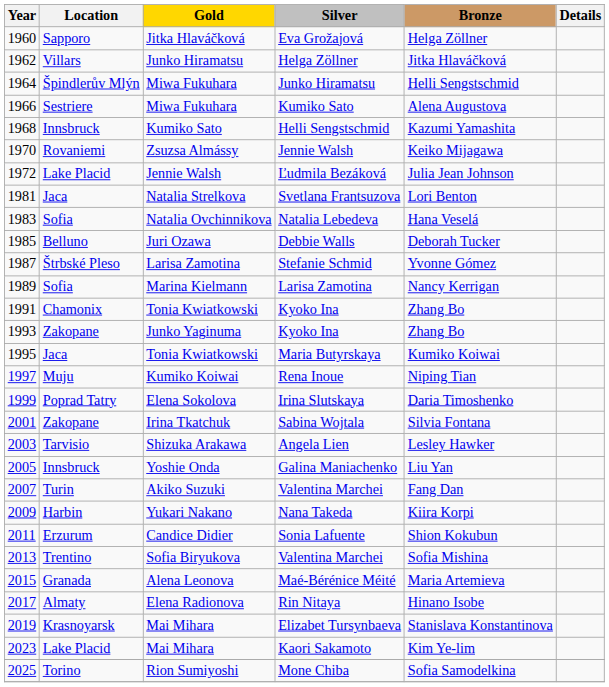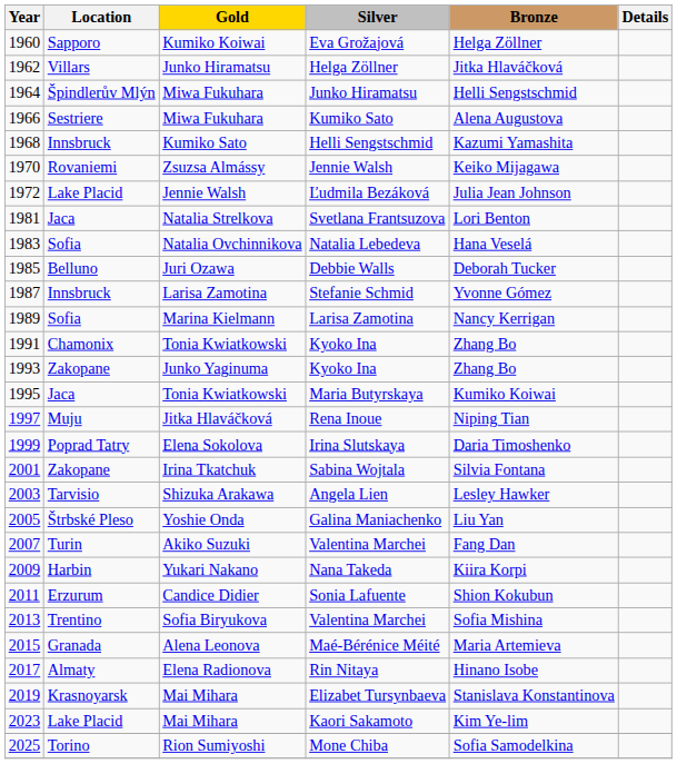Eva Grožajová | Gold: Jitka Hlaváčková -> Kumiko Koiwai
Stefanie Schmid | Location: Štrbské Pleso -> Innsbruck
Rena Inoue | Gold: Kumiko Koiwai -> Jitka Hlaváčková
Galina Maniachenko | Location: Innsbruck -> Štrbské Pleso
